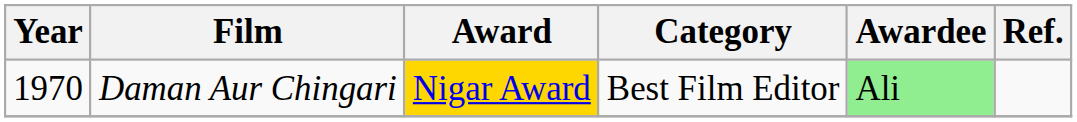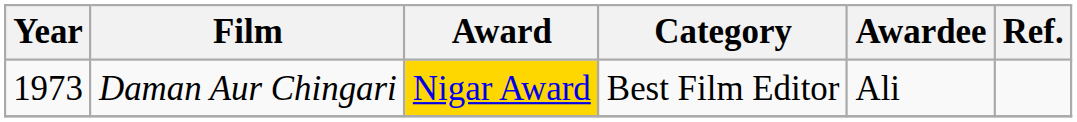Daman Aur Chingari | Year: 1970 -> 1973
Daman Aur Chingari | Awardee: lightgreen background -> no background
